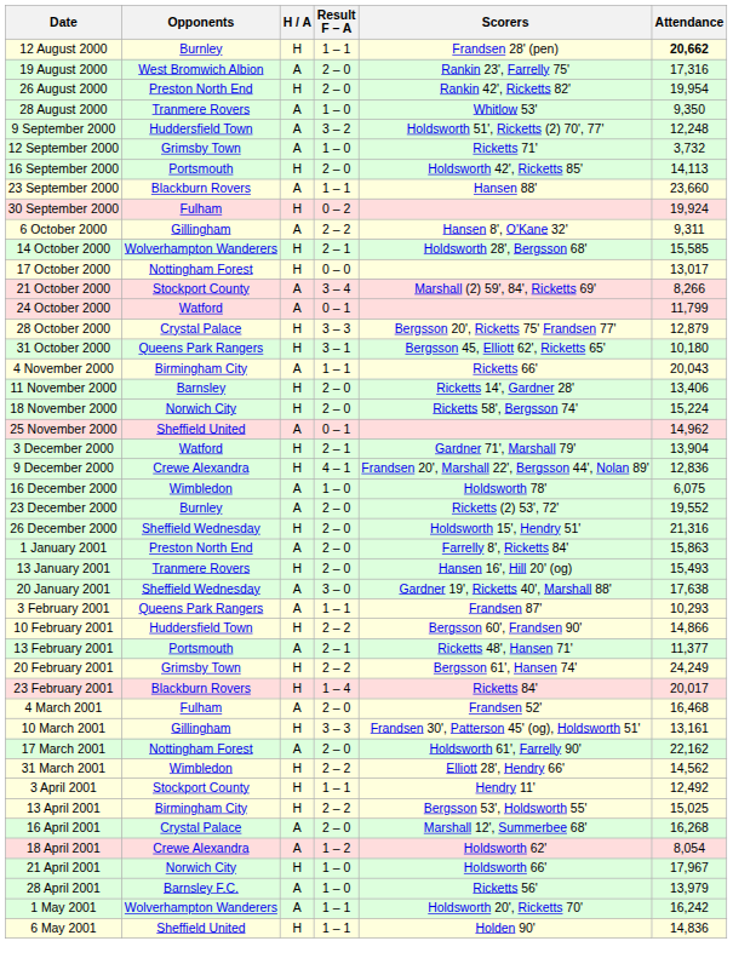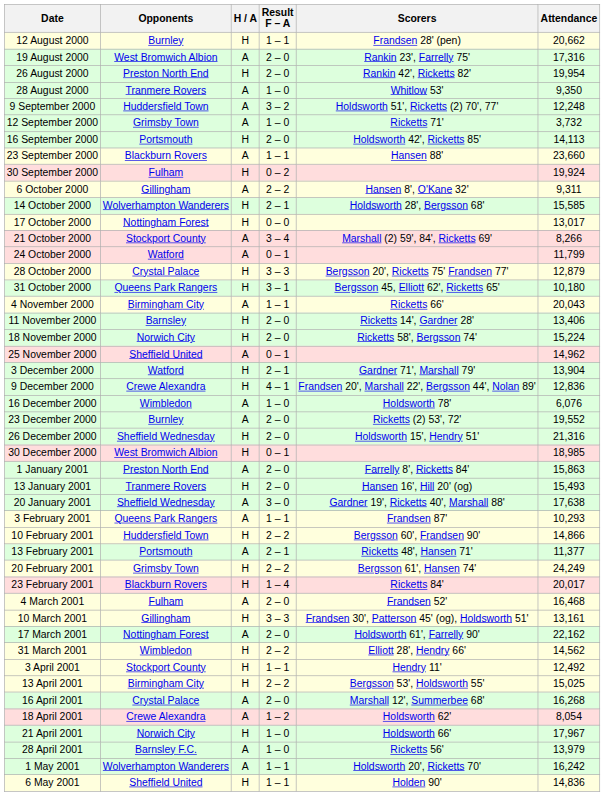12 August 2000 | Attendance: bold -> normal
16 December 2000 | Attendance: 6,075 -> 6,076
+ row: 30 December 2000 | West Bromwich Albion | H | 0 – 1 | 18,985
